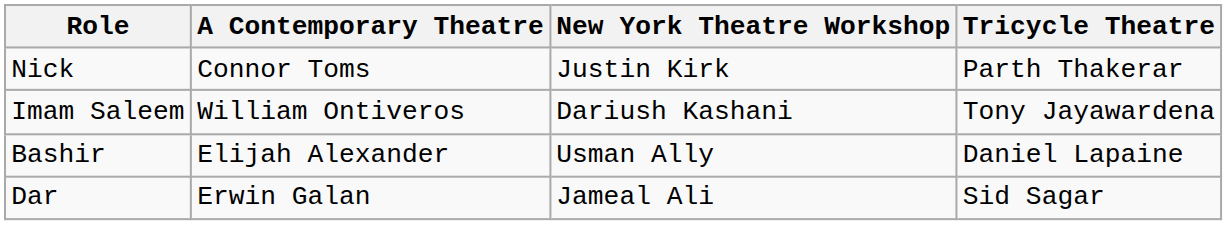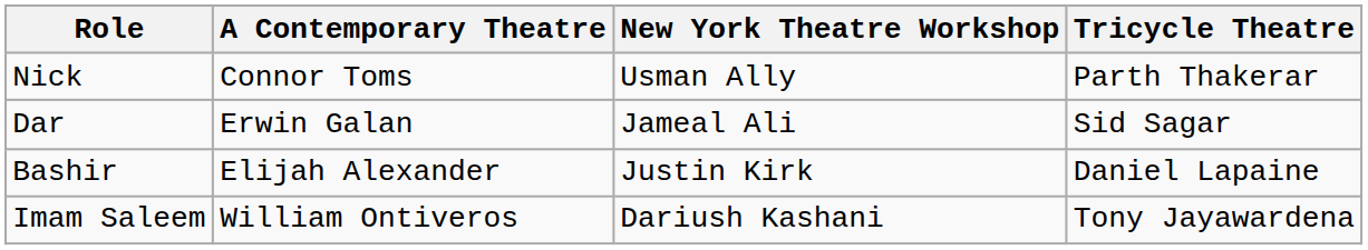Nick | New York Theatre Workshop: Justin Kirk -> Usman Ally
rows swapped: Dar <-> Imam Saleem
Bashir | New York Theatre Workshop: Usman Ally -> Justin Kirk
